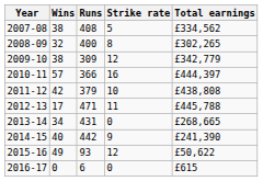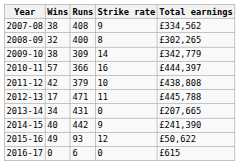2007-08 | Strike rate: 5 -> 9
2009-10 | Strike rate: 12 -> 14
2013-14 | Total earnings: £268,665 -> £207,665
